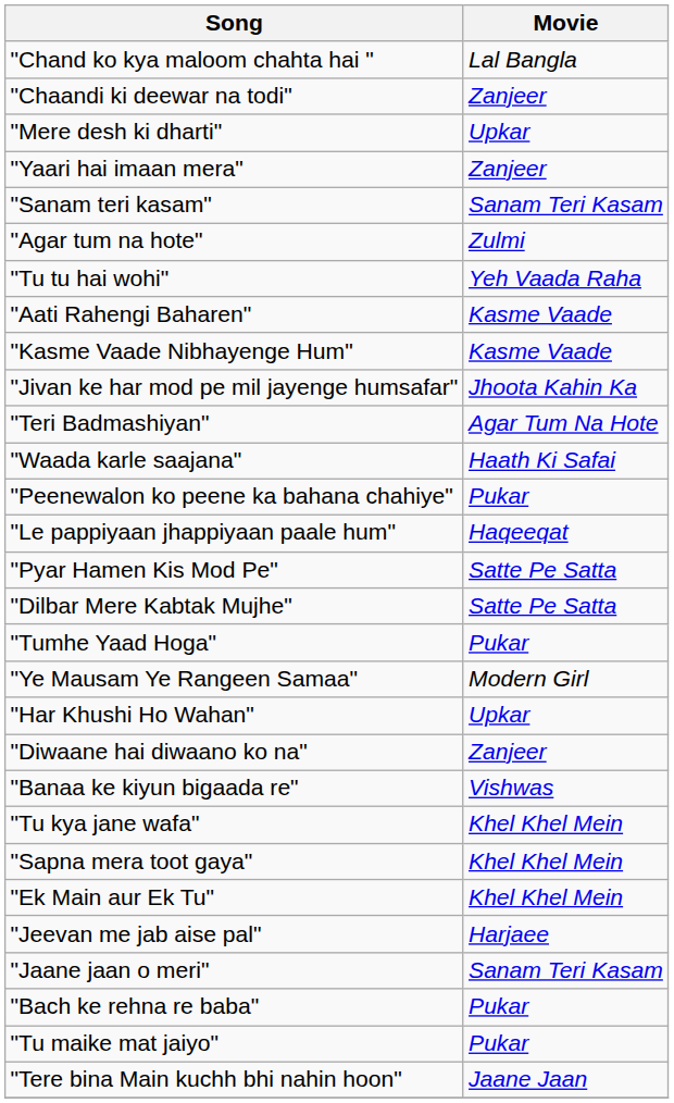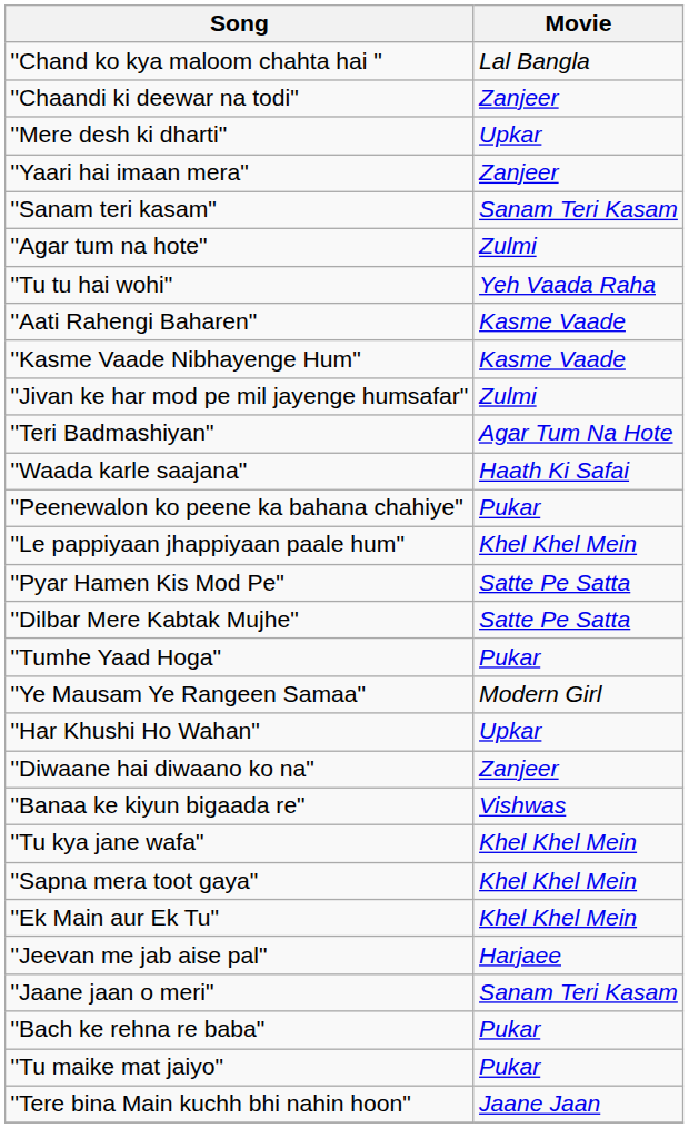"Jivan ke har mod pe mil jayenge humsafar" | Movie: Jhoota Kahin Ka -> Zulmi
"Le pappiyaan jhappiyaan paale hum" | Movie: Haqeeqat -> Khel Khel Mein
